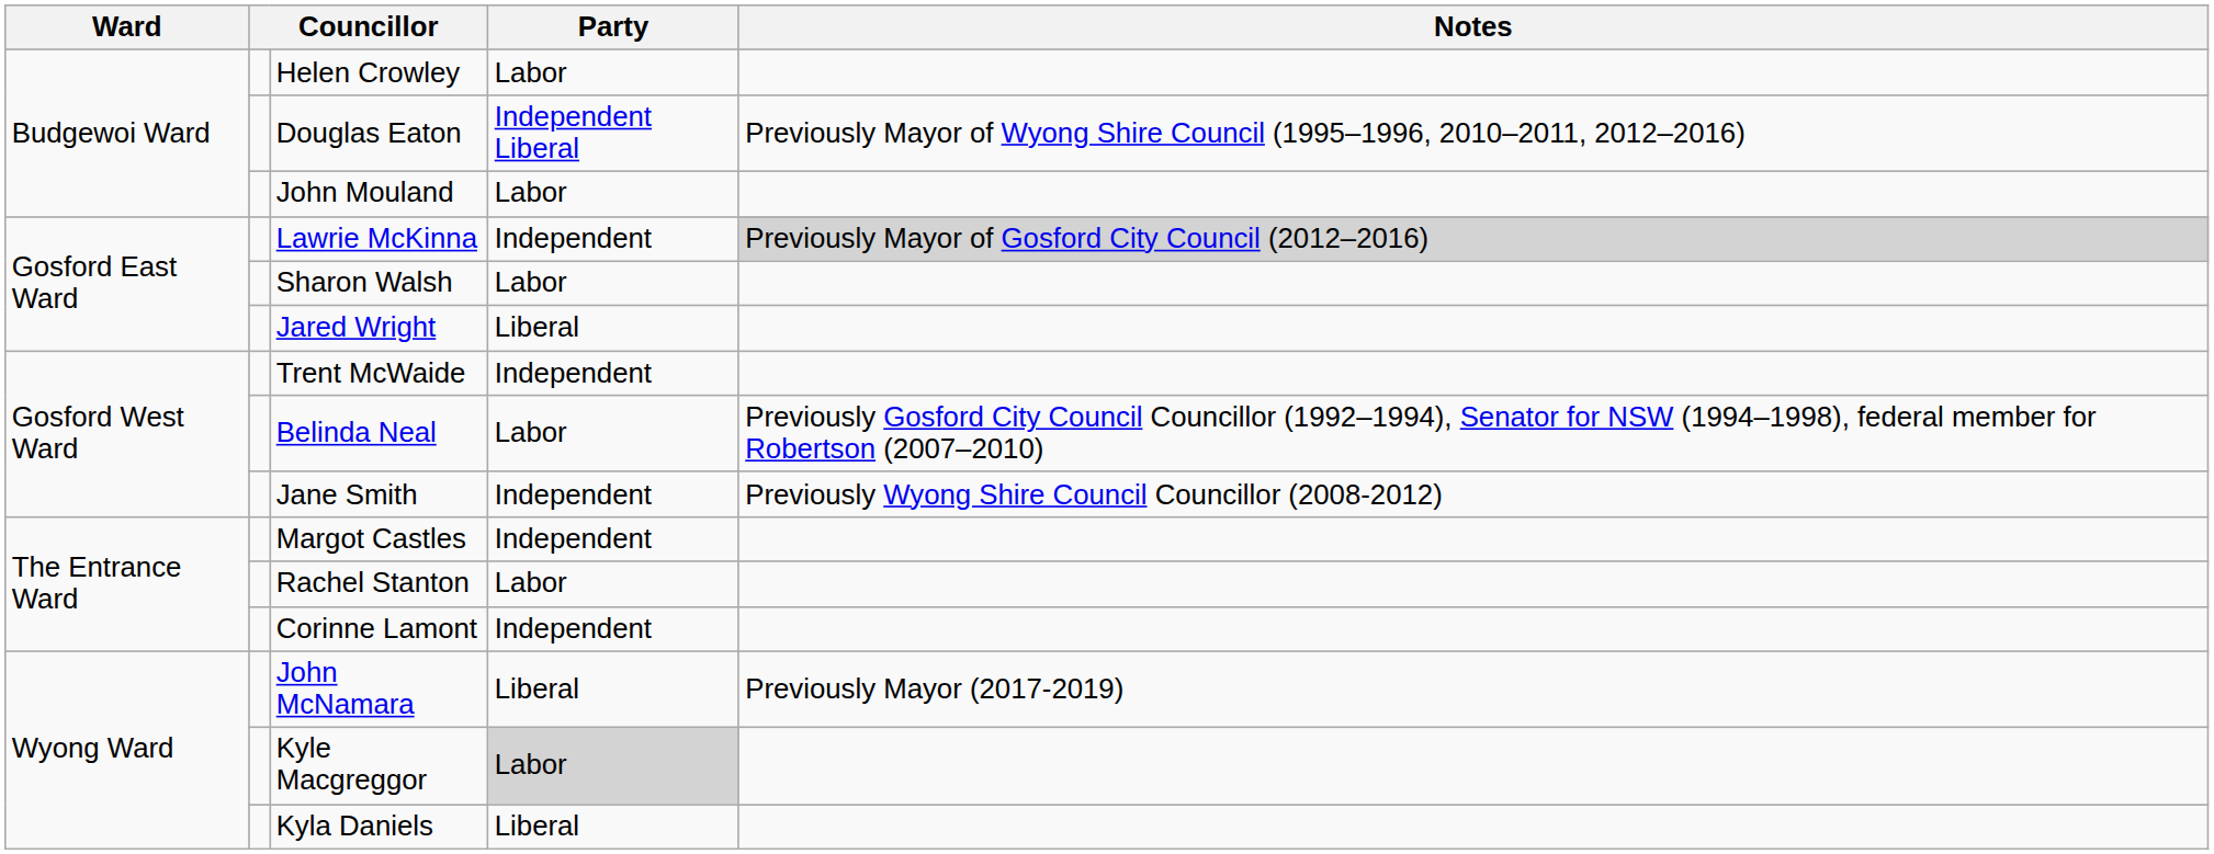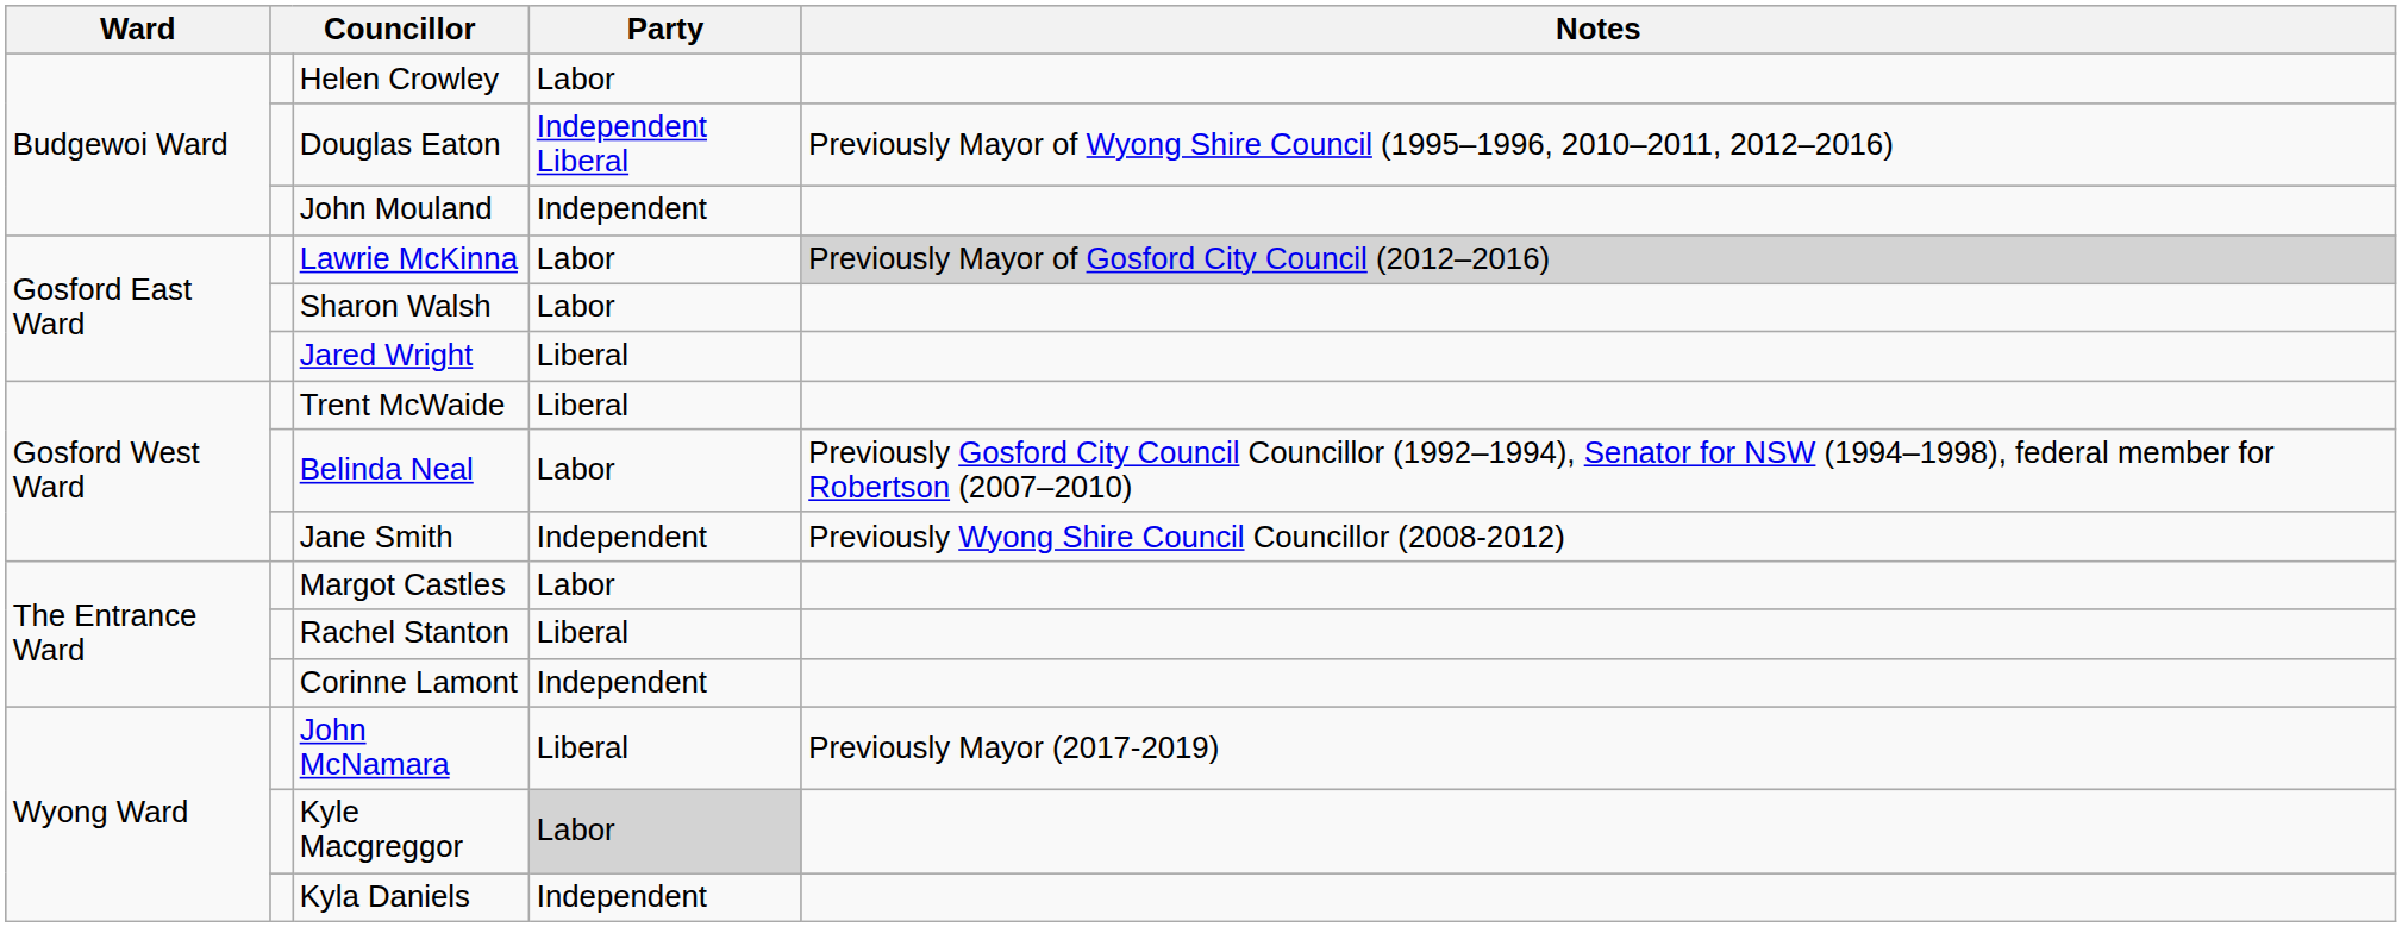John Mouland | Party: Labor -> Independent
Lawrie McKinna | Party: Independent -> Labor
Trent McWaide | Party: Independent -> Liberal
Margot Castles | Party: Independent -> Labor
Rachel Stanton | Party: Labor -> Liberal
Kyla Daniels | Party: Liberal -> Independent
